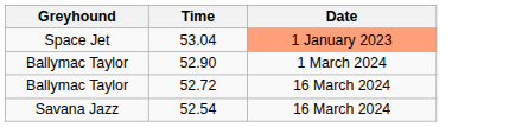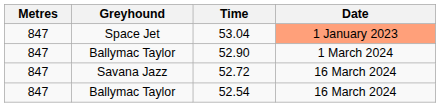+ column: Metres | 847 | 847 | 847 | 847
52.72 | Greyhound: Ballymac Taylor -> Savana Jazz
52.54 | Greyhound: Savana Jazz -> Ballymac Taylor
